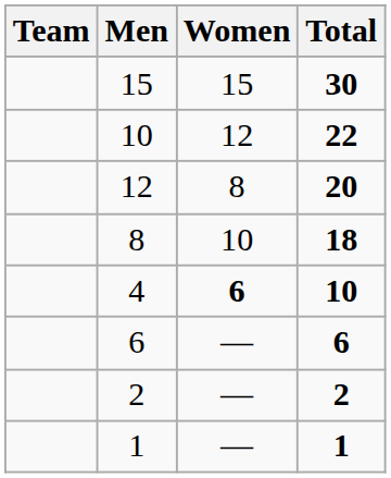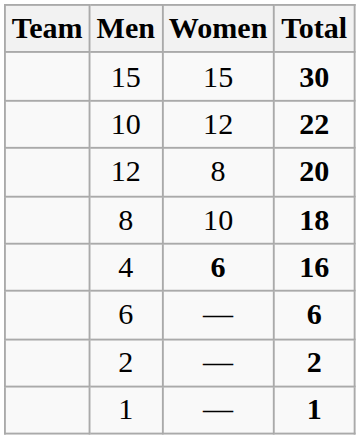4 | Total: 10 -> 16
